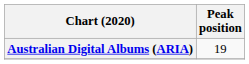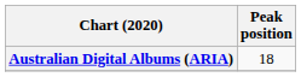Australian Digital Albums (ARIA) | Peak position: 19 -> 18
